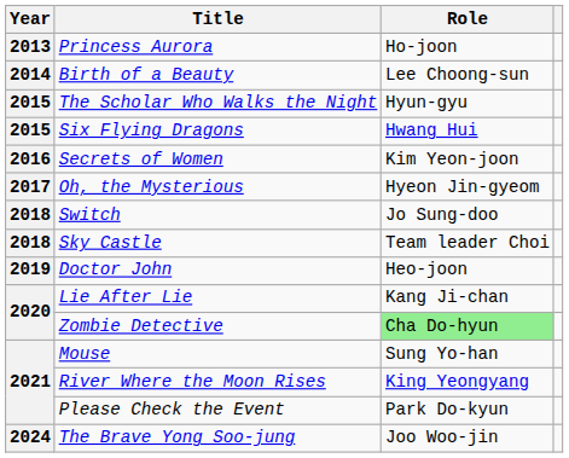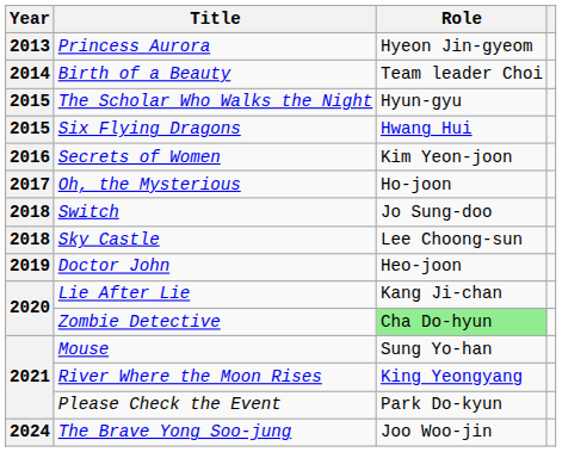Princess Aurora | Role: Ho-joon -> Hyeon Jin-gyeom
Birth of a Beauty | Role: Lee Choong-sun -> Team leader Choi
Oh, the Mysterious | Role: Hyeon Jin-gyeom -> Ho-joon
Sky Castle | Role: Team leader Choi -> Lee Choong-sun
